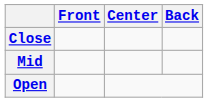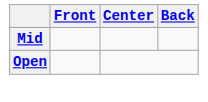- row: Close
